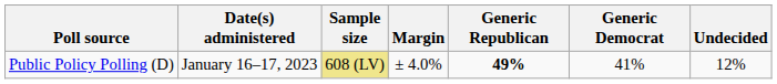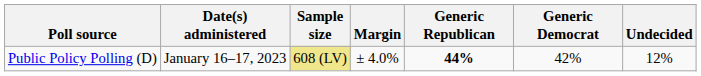Public Policy Polling (D) | Generic Republican: 49% -> 44%
Public Policy Polling (D) | Generic Democrat: 41% -> 42%
